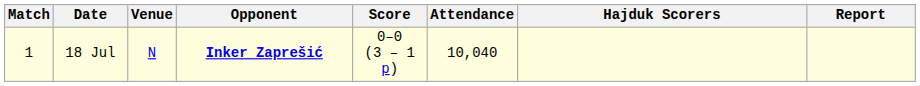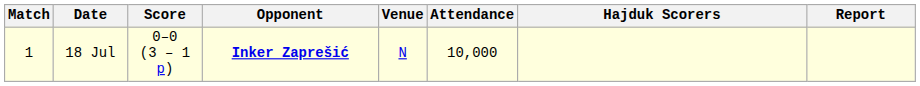columns swapped: Venue <-> Score
18 Jul | Attendance: 10,040 -> 10,000
